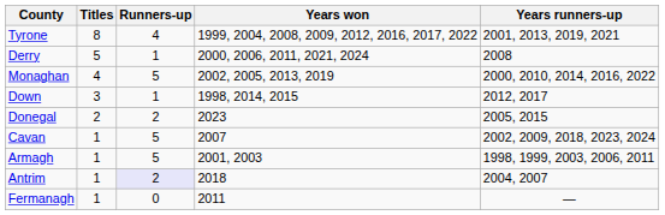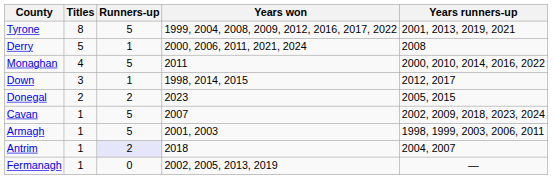Tyrone | Runners-up: 4 -> 5
Monaghan | Years won: 2002, 2005, 2013, 2019 -> 2011
Fermanagh | Years won: 2011 -> 2002, 2005, 2013, 2019
